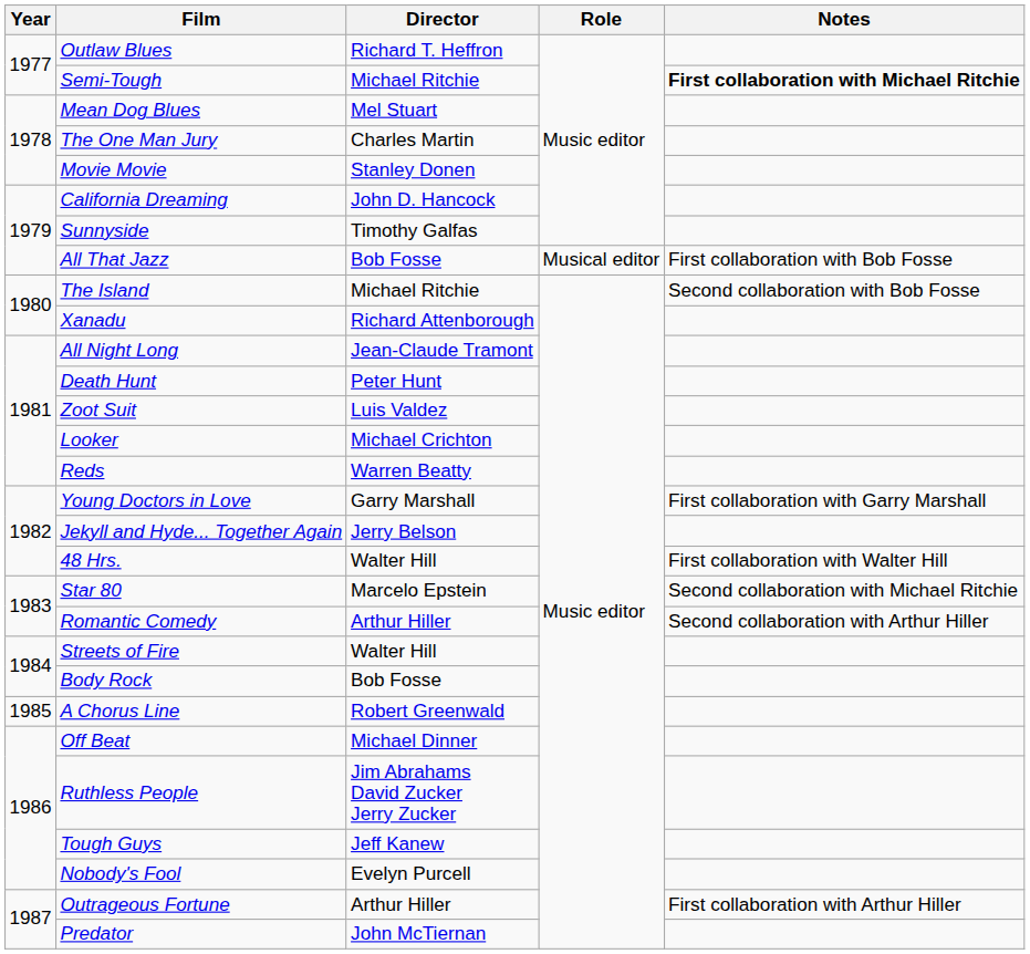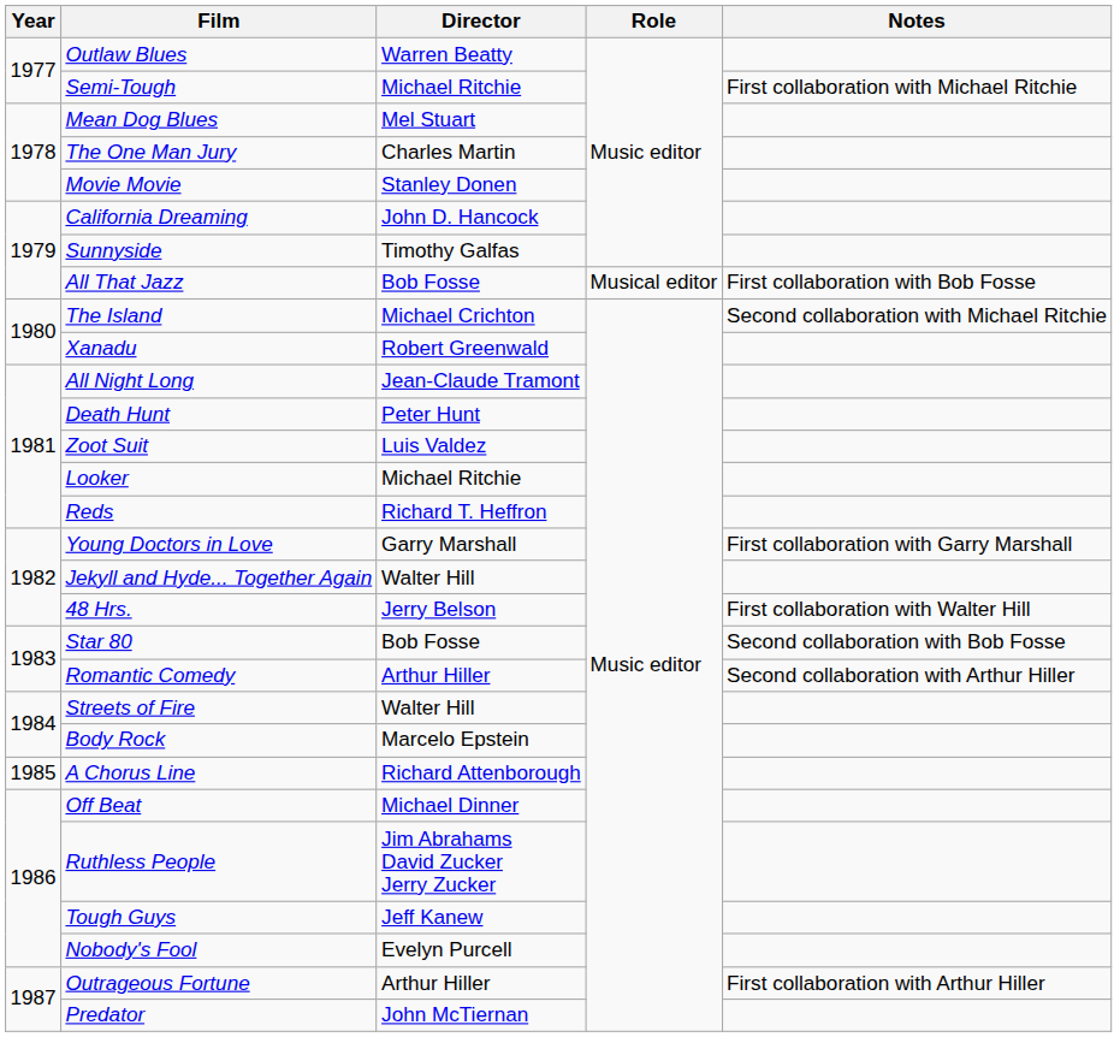Outlaw Blues | Director: Richard T. Heffron -> Warren Beatty
Semi-Tough | Notes: bold -> normal
The Island | Director: Michael Ritchie -> Michael Crichton
The Island | Notes: Second collaboration with Bob Fosse -> Second collaboration with Michael Ritchie
Xanadu | Director: Richard Attenborough -> Robert Greenwald
Looker | Director: Michael Crichton -> Michael Ritchie
Reds | Director: Warren Beatty -> Richard T. Heffron
Jekyll and Hyde... Together Again | Director: Jerry Belson -> Walter Hill
48 Hrs. | Director: Walter Hill -> Jerry Belson
Star 80 | Director: Marcelo Epstein -> Bob Fosse
Star 80 | Notes: Second collaboration with Michael Ritchie -> Second collaboration with Bob Fosse
Body Rock | Director: Bob Fosse -> Marcelo Epstein
A Chorus Line | Director: Robert Greenwald -> Richard Attenborough
